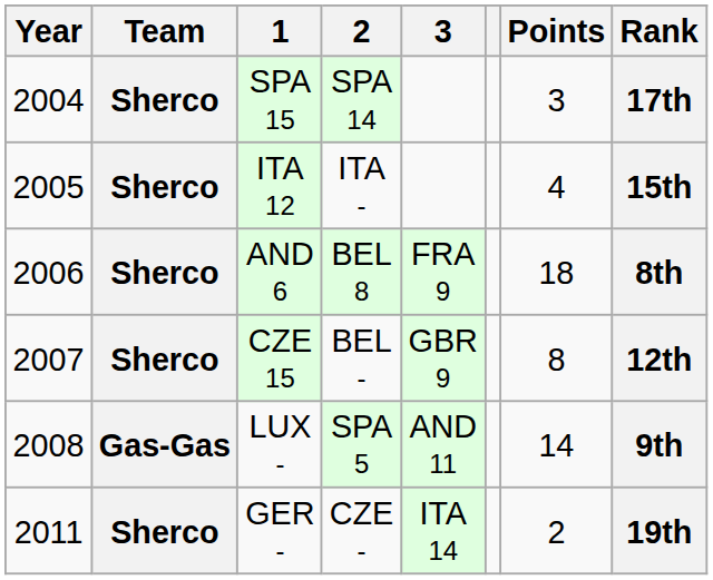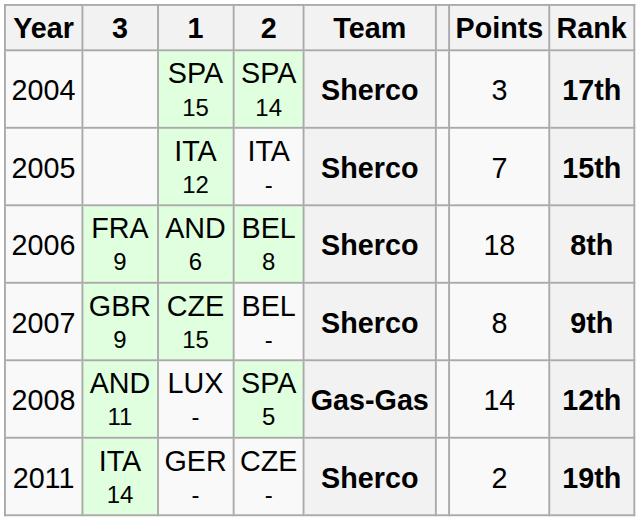columns swapped: Team <-> 3
ITA 12 | Points: 4 -> 7
CZE 15 | Rank: 12th -> 9th
LUX - | Rank: 9th -> 12th
